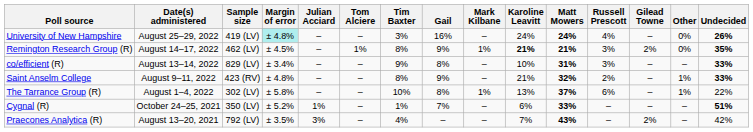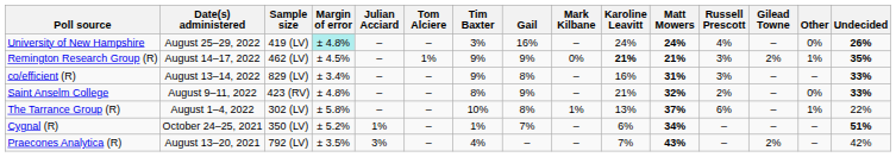Remington Research Group (R) | Tim Baxter: 8% -> 9%
Remington Research Group (R) | Mark Kilbane: 1% -> 0%
Remington Research Group (R) | Other: 0% -> 1%
co/efficient (R) | Karoline Leavitt: 10% -> 16%
Saint Anselm College | Other: 1% -> 0%
Cygnal (R) | Matt Mowers: 33% -> 34%
